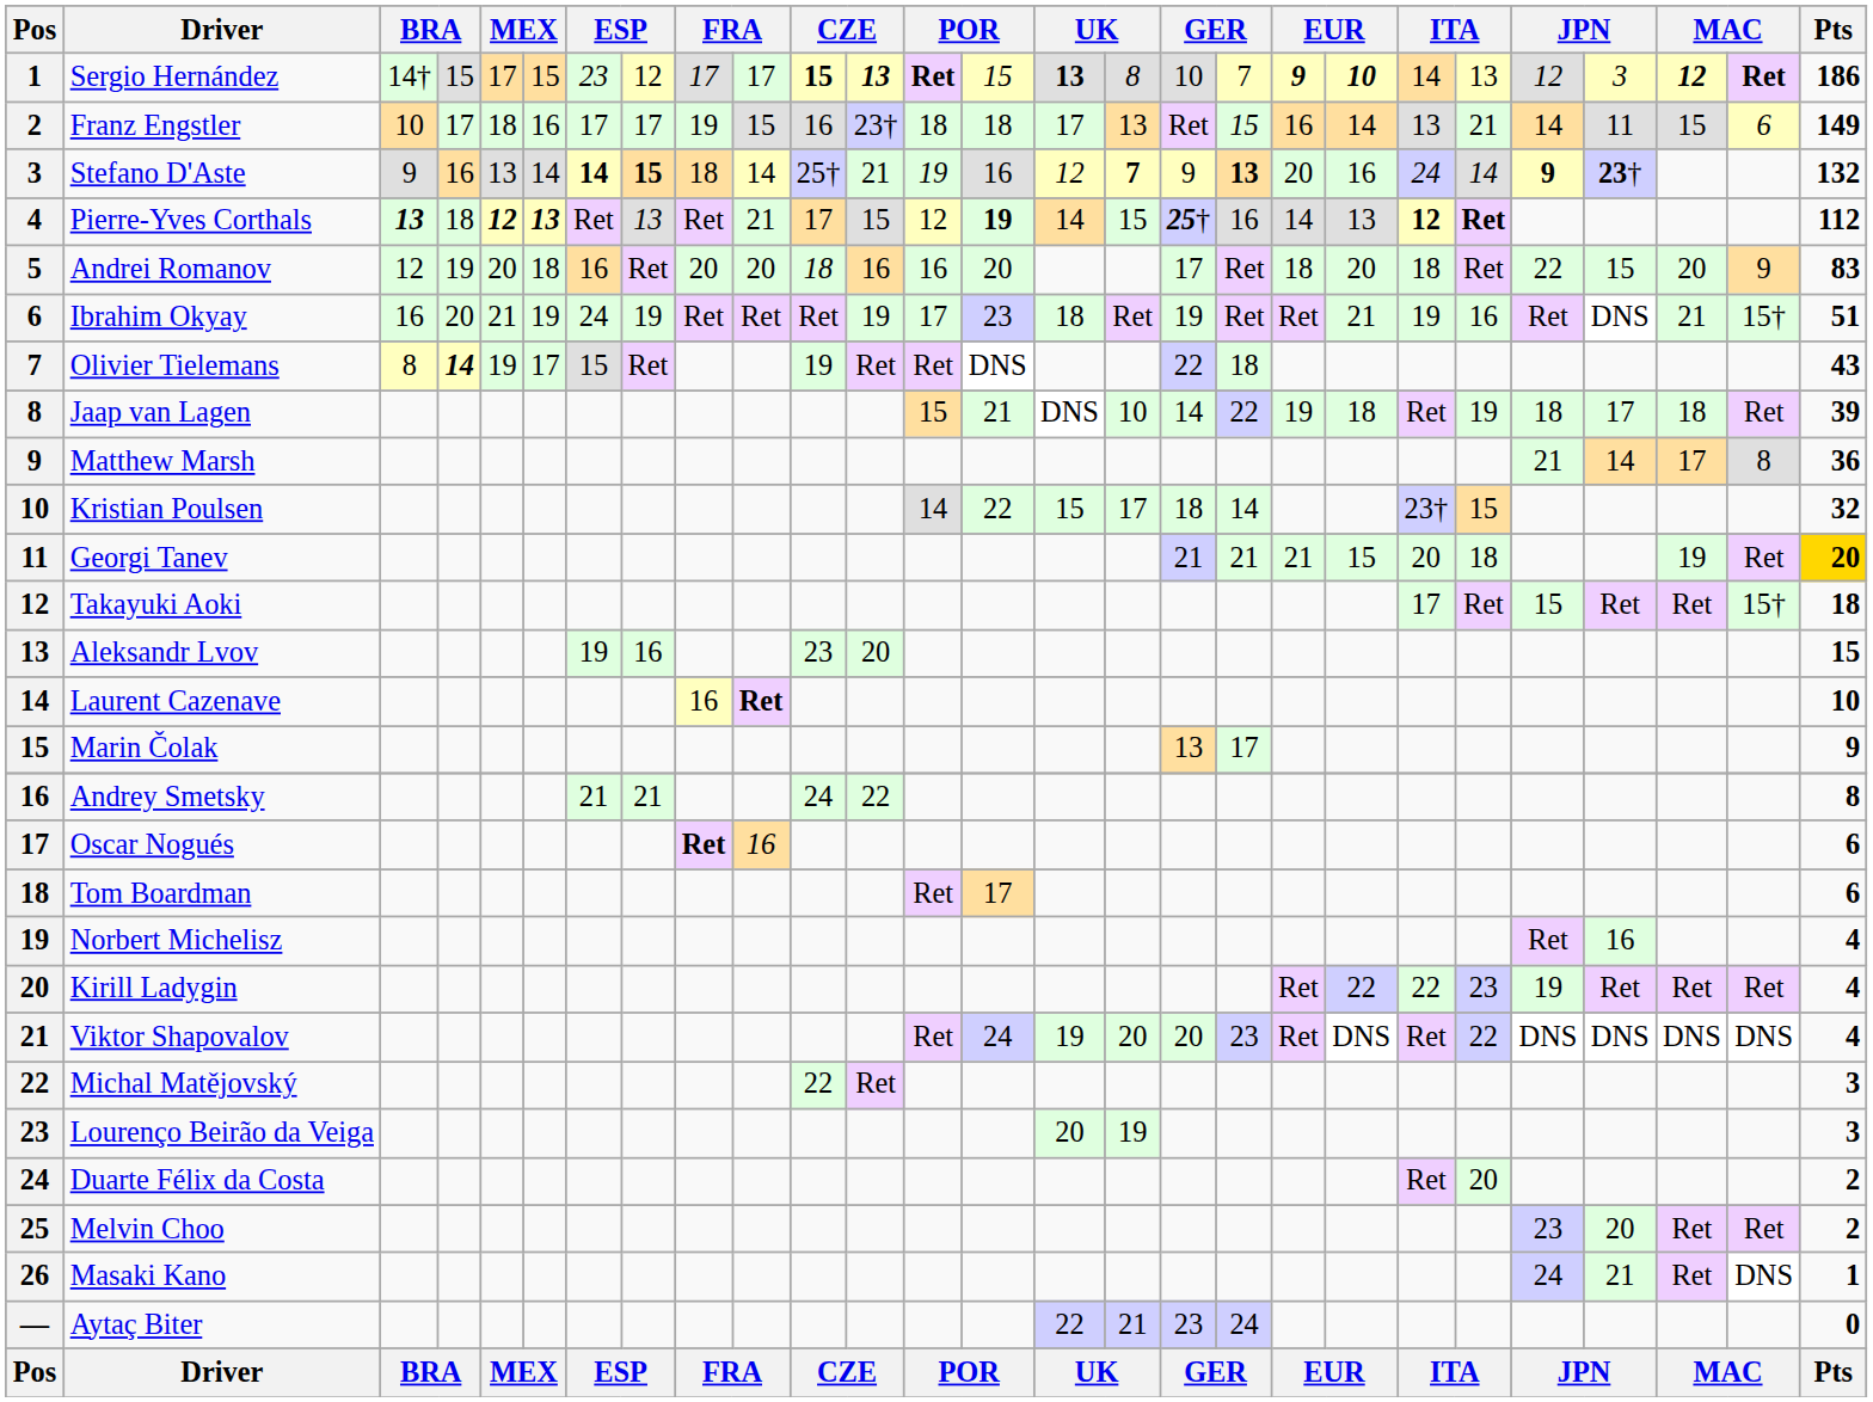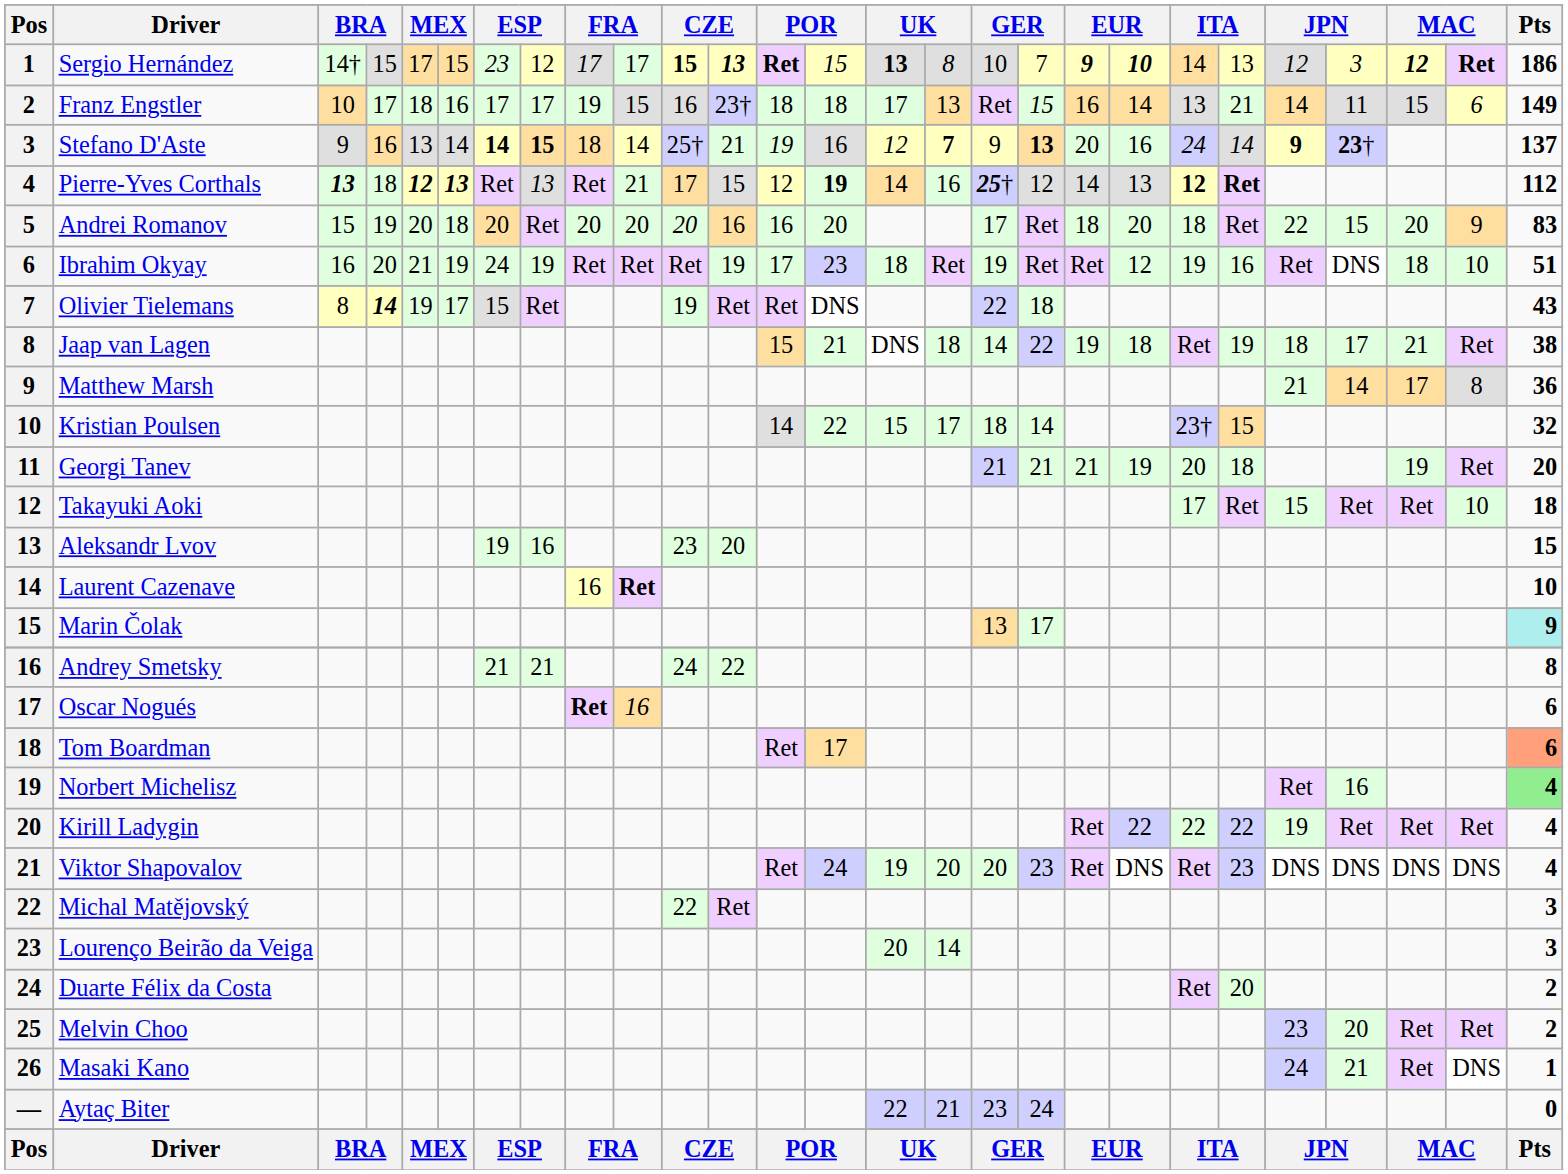Stefano D'Aste | Pts: 132 -> 137
Pierre-Yves Corthals | column 16: 15 -> 16
Pierre-Yves Corthals | column 18: 16 -> 12
Andrei Romanov | column 3: 12 -> 15
Andrei Romanov | column 7: 16 -> 20
Andrei Romanov | column 11: 18 -> 20
Ibrahim Okyay | column 20: 21 -> 12
Ibrahim Okyay | column 25: 21 -> 18
Ibrahim Okyay | column 26: 15† -> 10
Jaap van Lagen | column 16: 10 -> 18
Jaap van Lagen | column 25: 18 -> 21
Jaap van Lagen | Pts: 39 -> 38
Georgi Tanev | column 20: 15 -> 19
Georgi Tanev | Pts: gold background -> no background
Takayuki Aoki | column 26: 15† -> 10
Marin Čolak | Pts: no background -> paleturquoise background
Tom Boardman | Pts: no background -> lightsalmon background
Norbert Michelisz | Pts: no background -> lightgreen background
Kirill Ladygin | column 22: 23 -> 22
Viktor Shapovalov | column 22: 22 -> 23
Lourenço Beirão da Veiga | column 16: 19 -> 14
